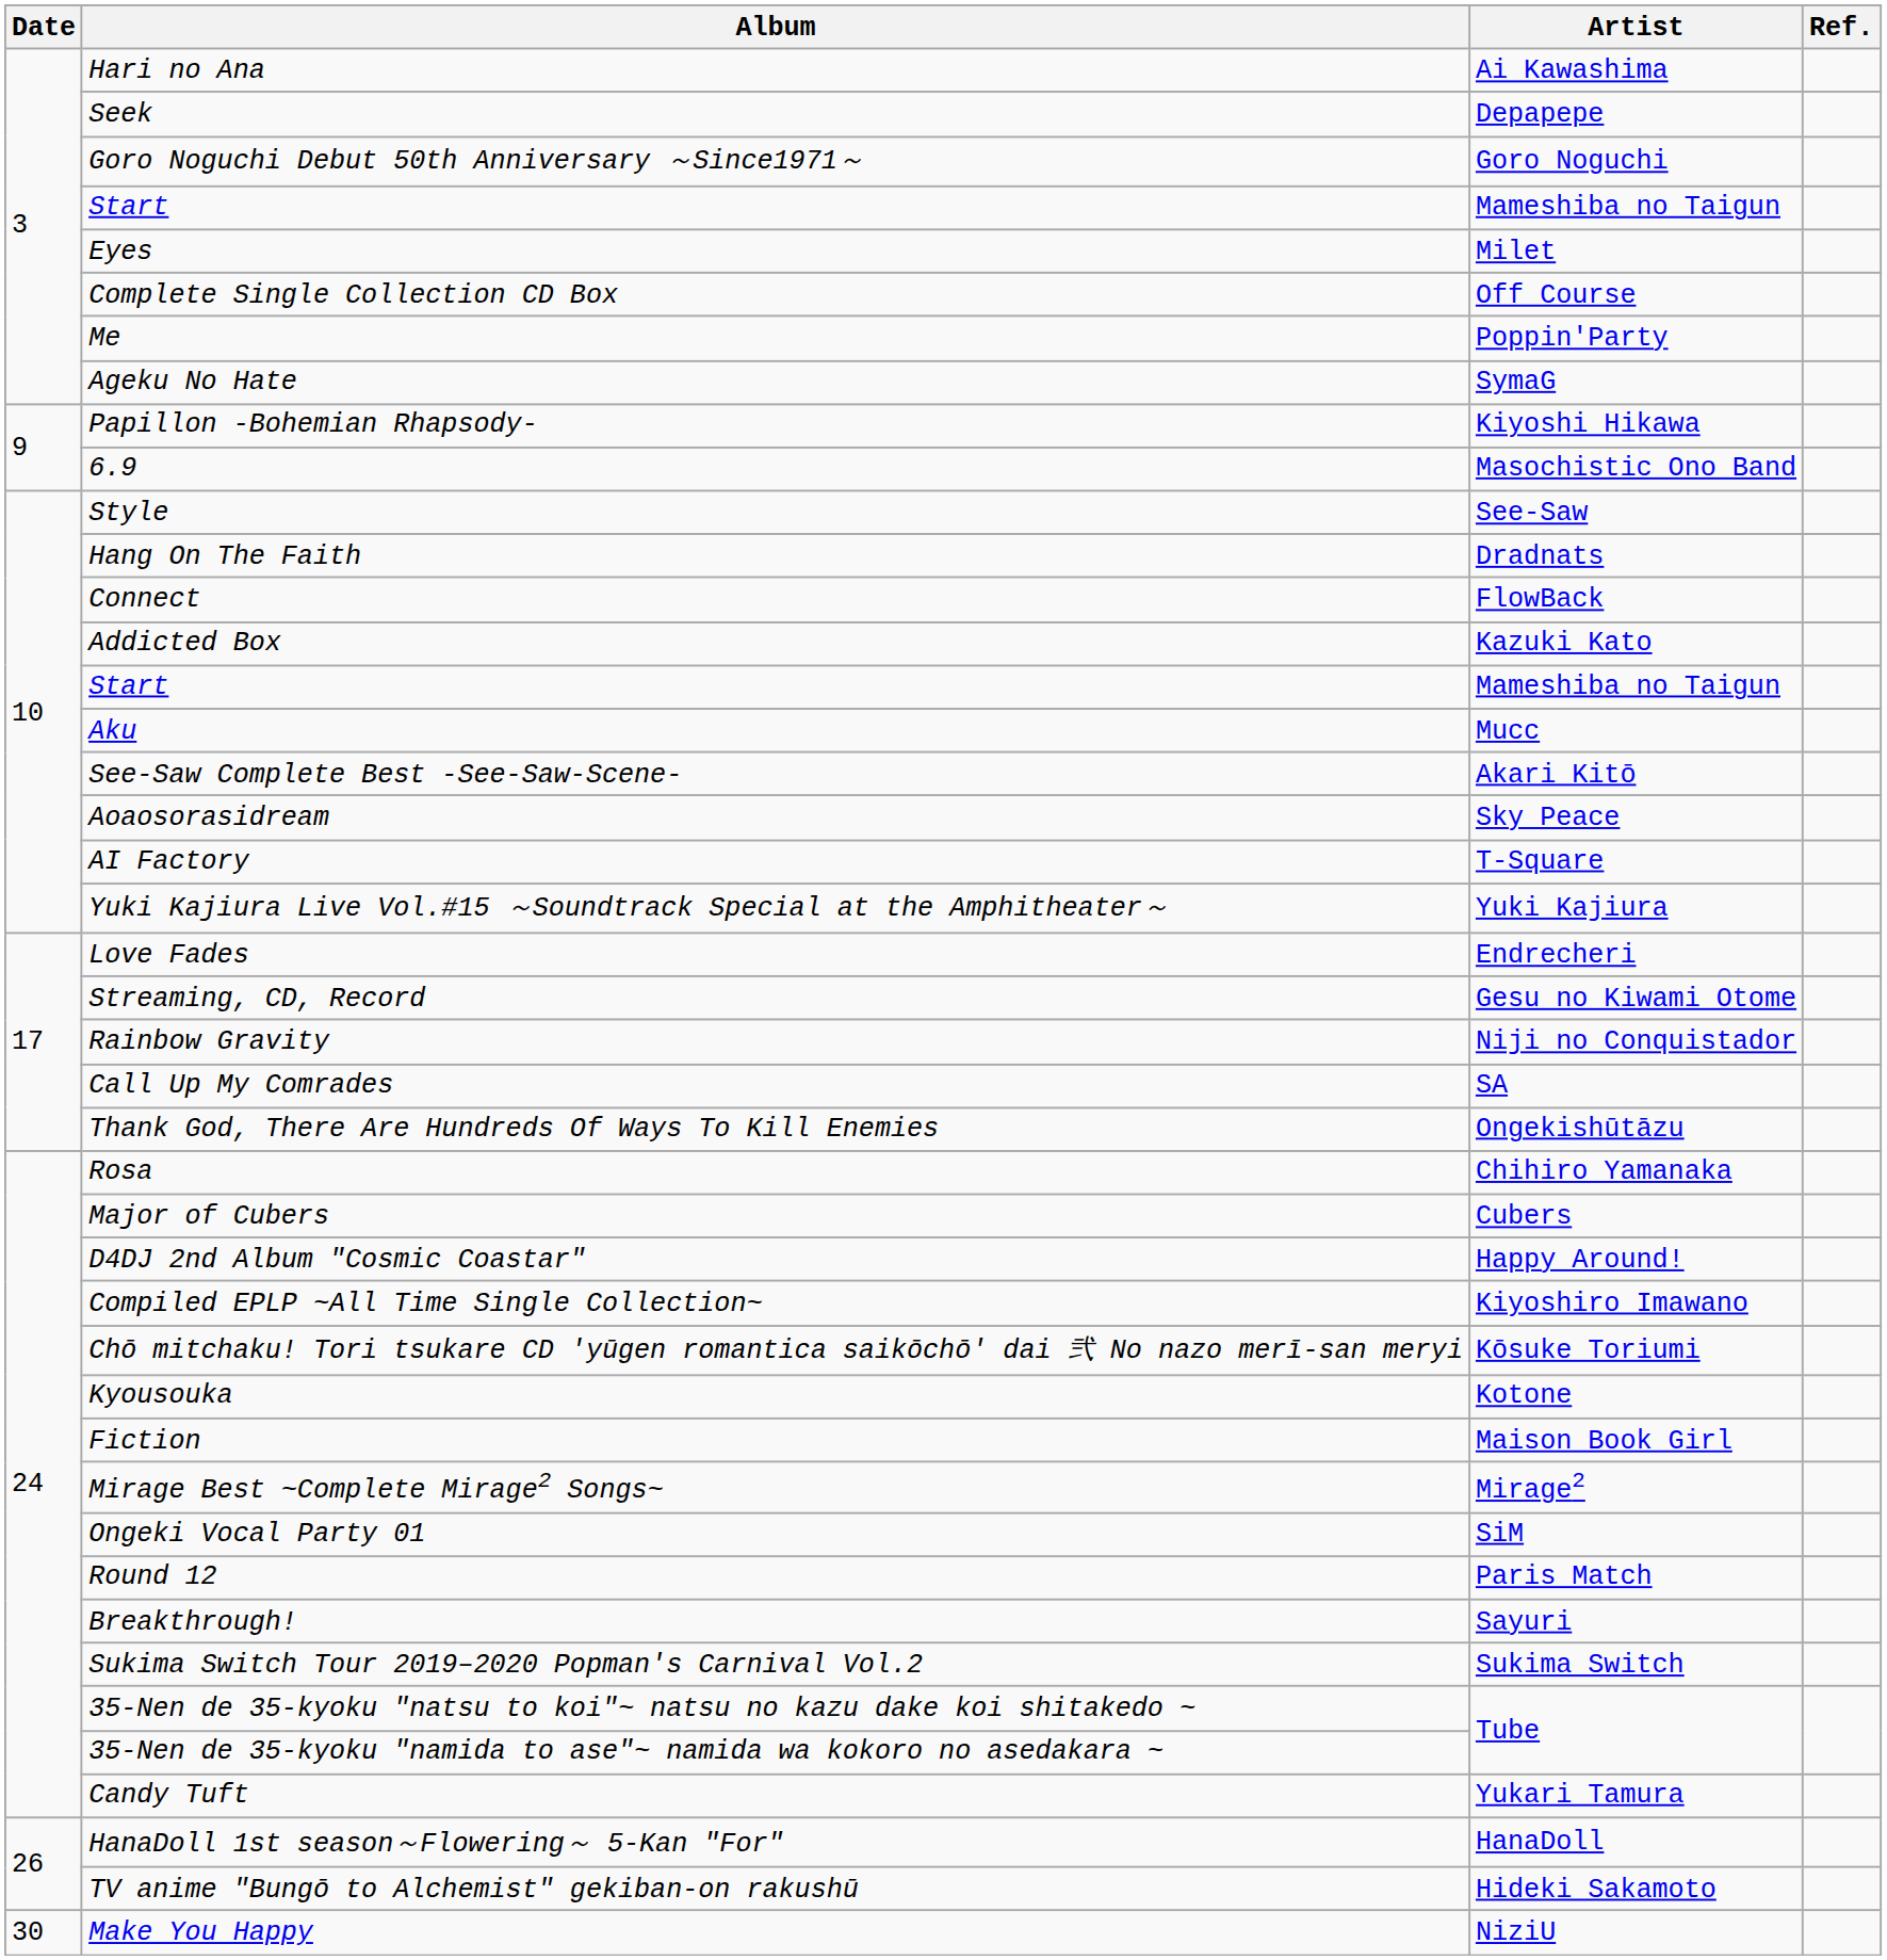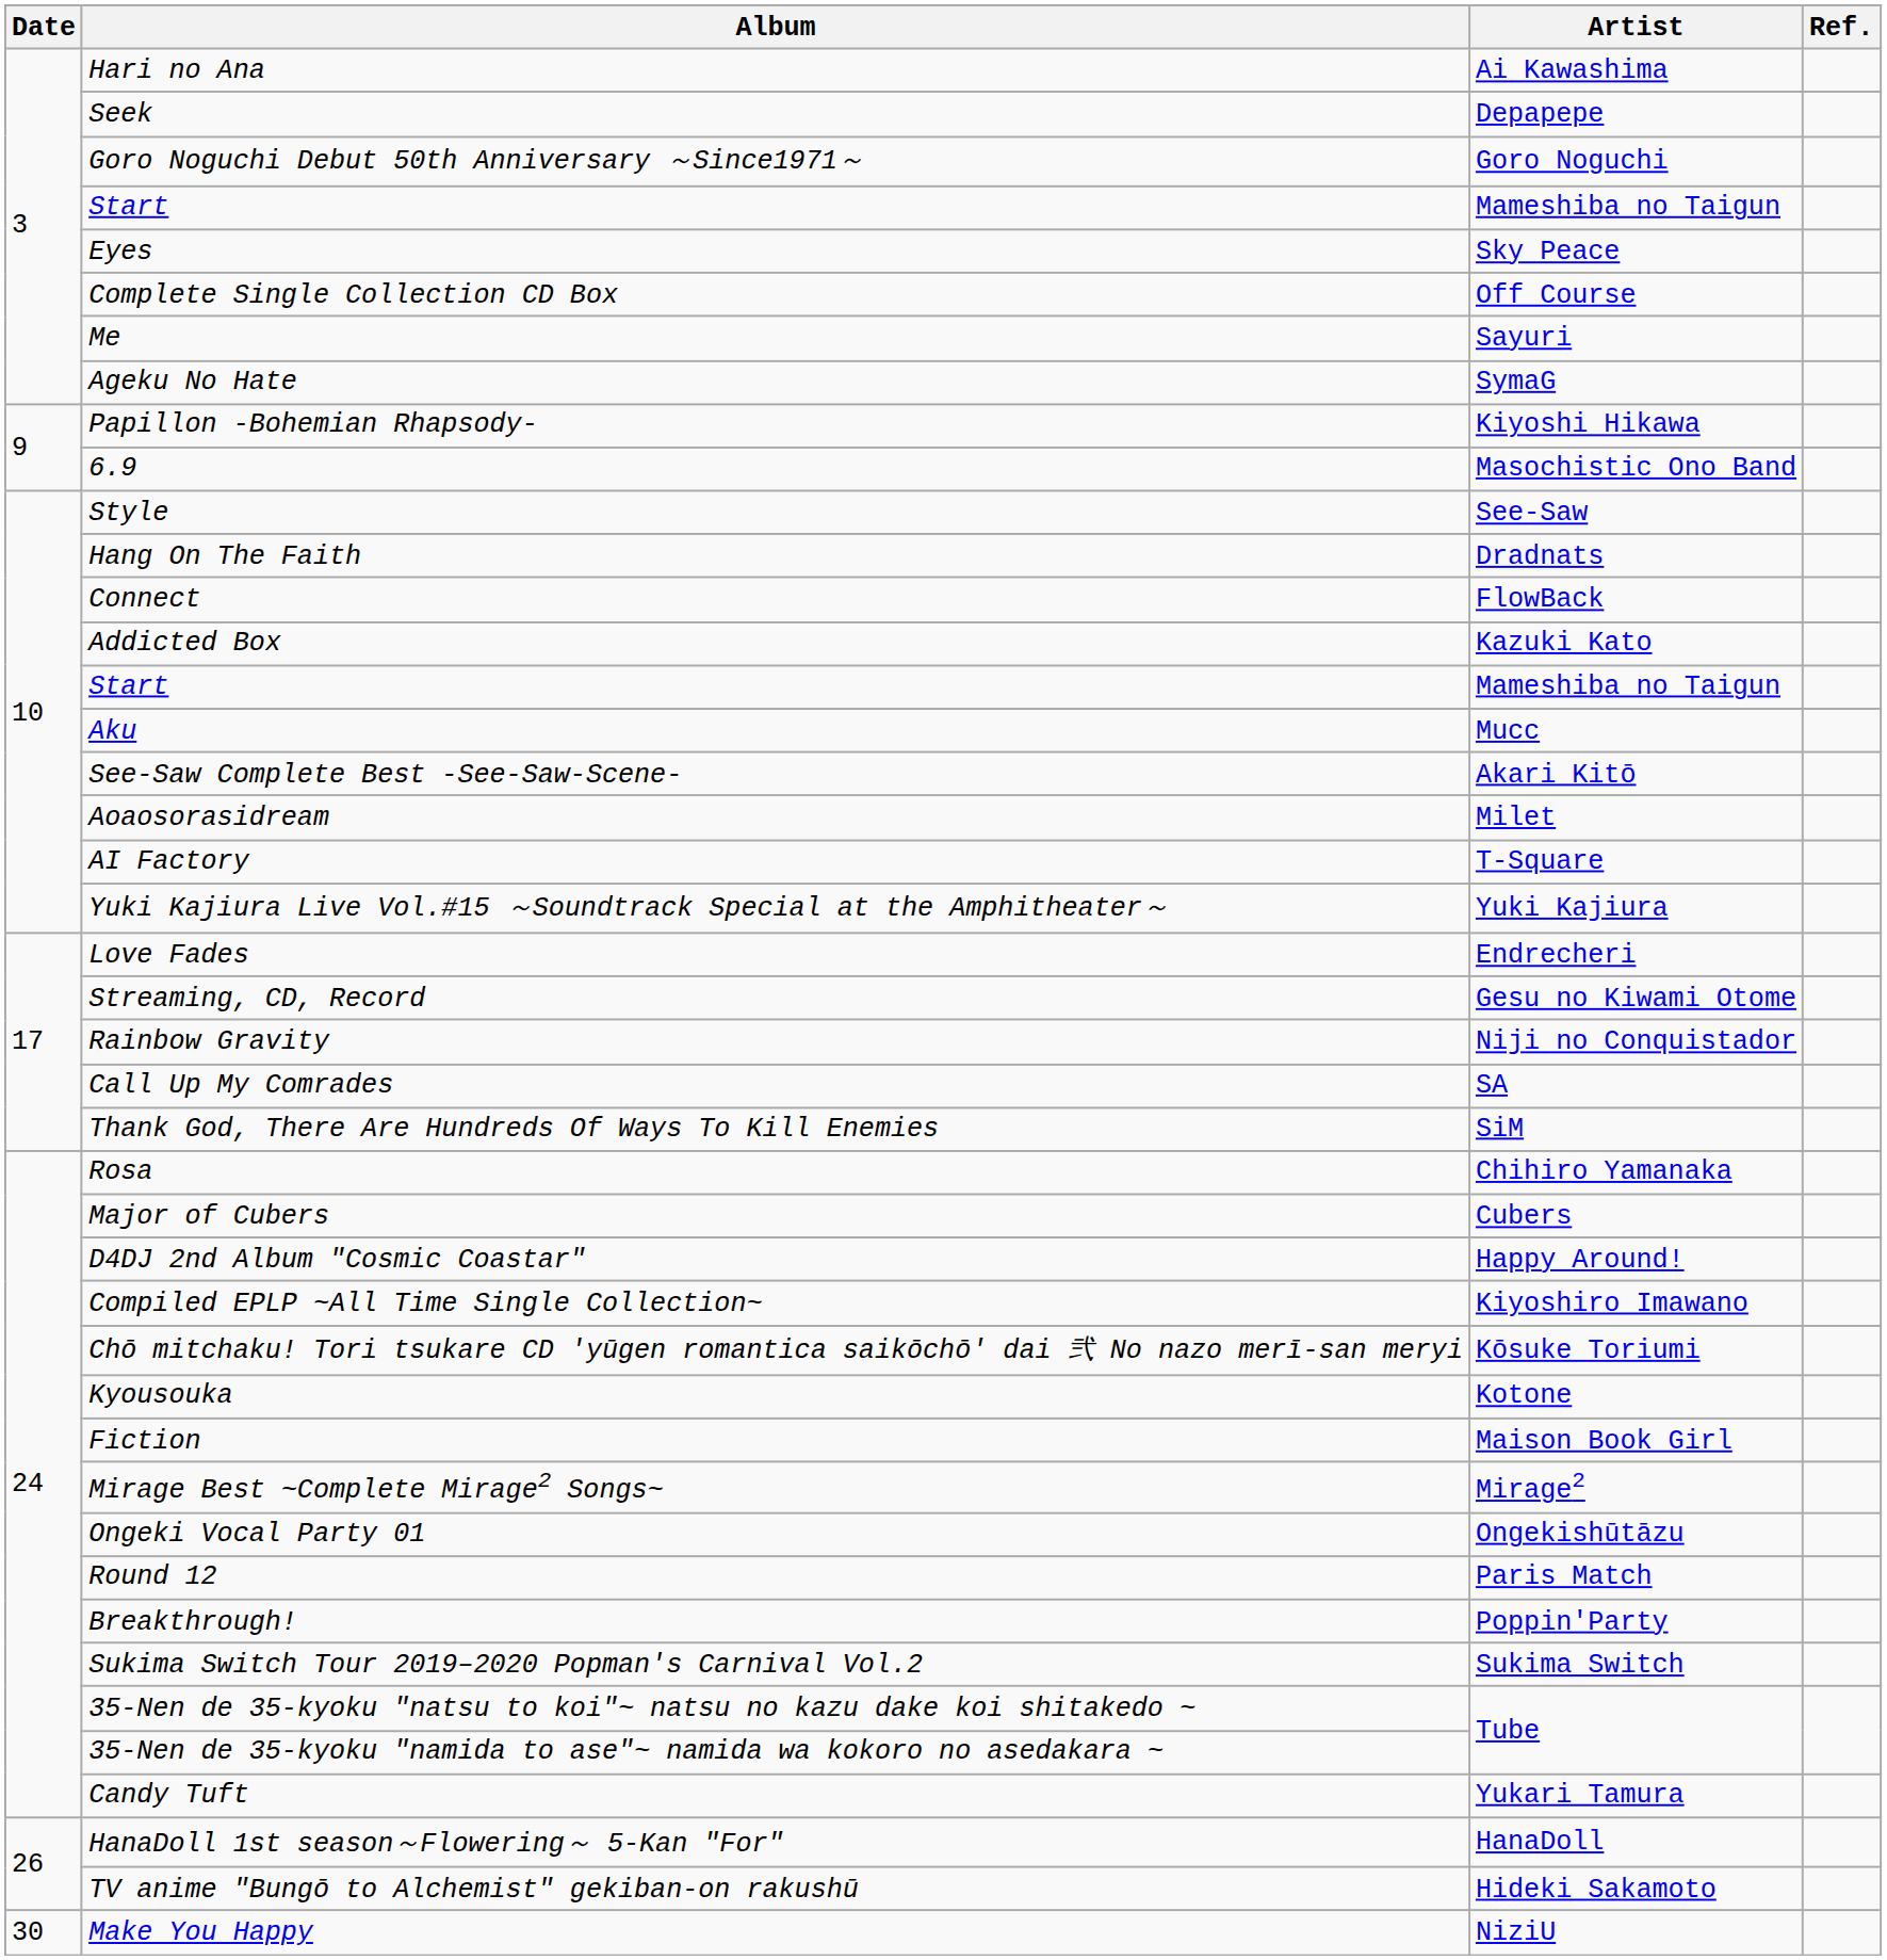Eyes | Artist: Milet -> Sky Peace
Me | Artist: Poppin'Party -> Sayuri
Aoaosorasidream | Artist: Sky Peace -> Milet
Thank God, There Are Hundreds Of Ways To Kill Enemies | Artist: Ongekishūtāzu -> SiM
Ongeki Vocal Party 01 | Artist: SiM -> Ongekishūtāzu
Breakthrough! | Artist: Sayuri -> Poppin'Party
